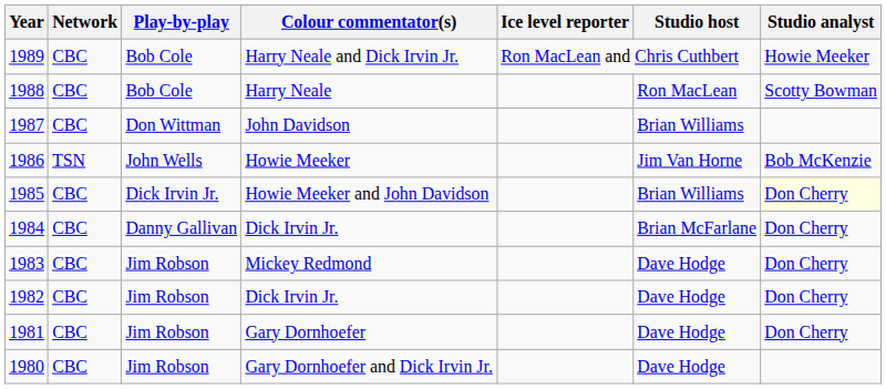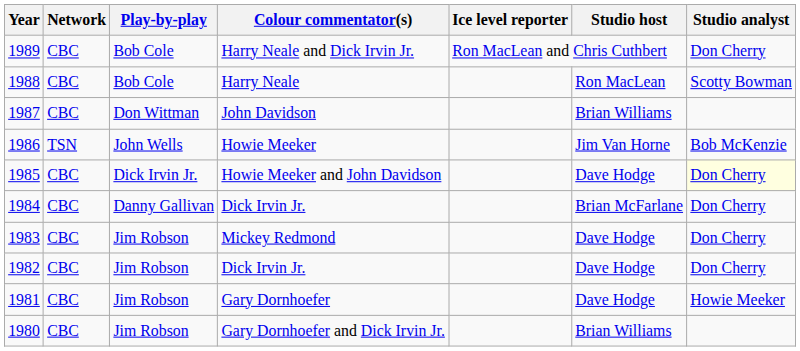Harry Neale and Dick Irvin Jr. | Studio analyst: Howie Meeker -> Don Cherry
Howie Meeker and John Davidson | Studio host: Brian Williams -> Dave Hodge
Gary Dornhoefer | Studio analyst: Don Cherry -> Howie Meeker
Gary Dornhoefer and Dick Irvin Jr. | Studio host: Dave Hodge -> Brian Williams
